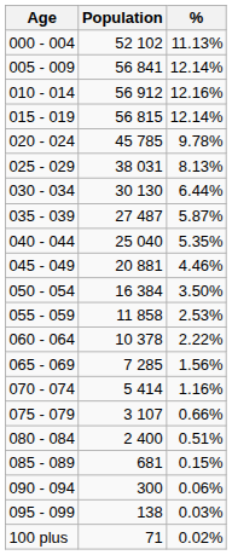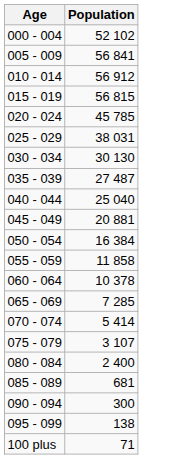- column: % | 11.13% | 12.14% | 12.16% | 12.14% | 9.78% | 8.13% | 6.44% | 5.87% | 5.35% | 4.46% | 3.50% | 2.53% | 2.22% | 1.56% | 1.16% | 0.66% | 0.51% | 0.15% | 0.06% | 0.03% | 0.02%
